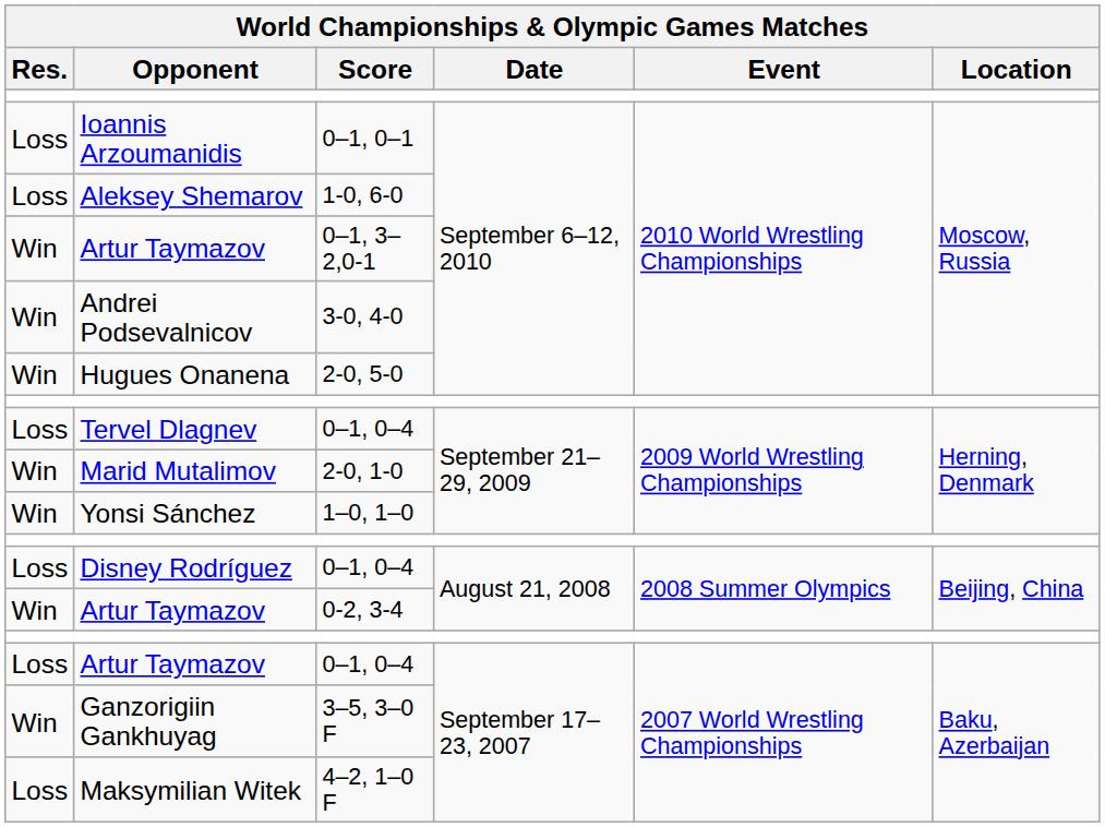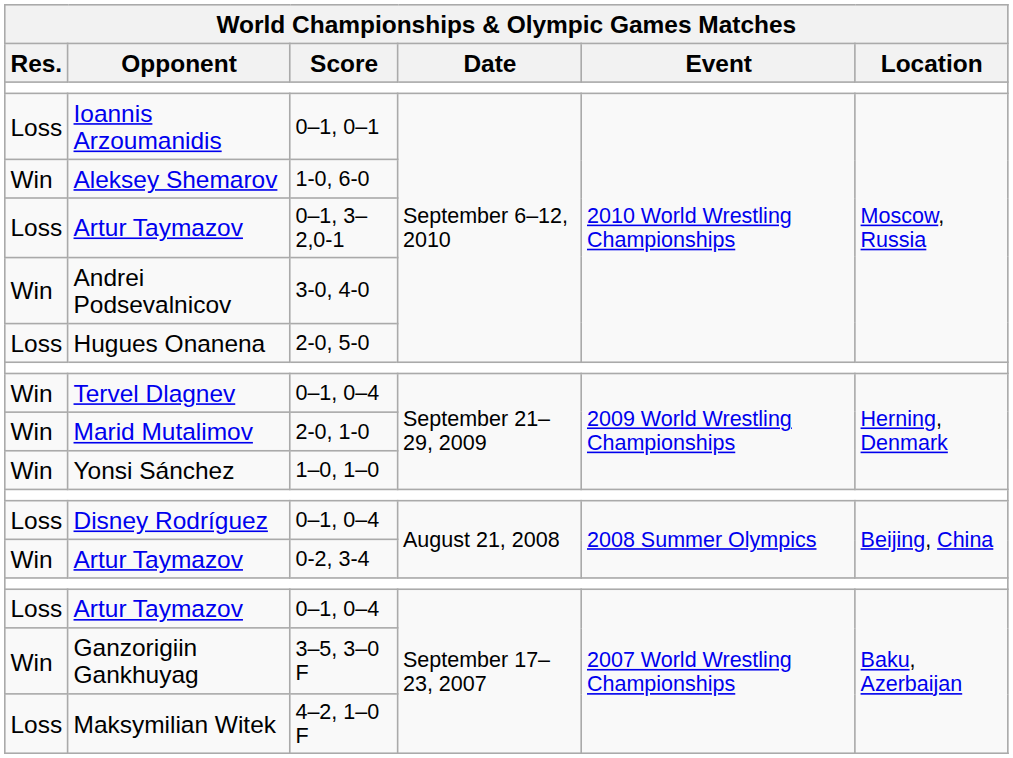Aleksey Shemarov | Res.: Loss -> Win
Artur Taymazov / 0–1, 3–2,0-1 | Res.: Win -> Loss
Hugues Onanena | Res.: Win -> Loss
Tervel Dlagnev | Res.: Loss -> Win
